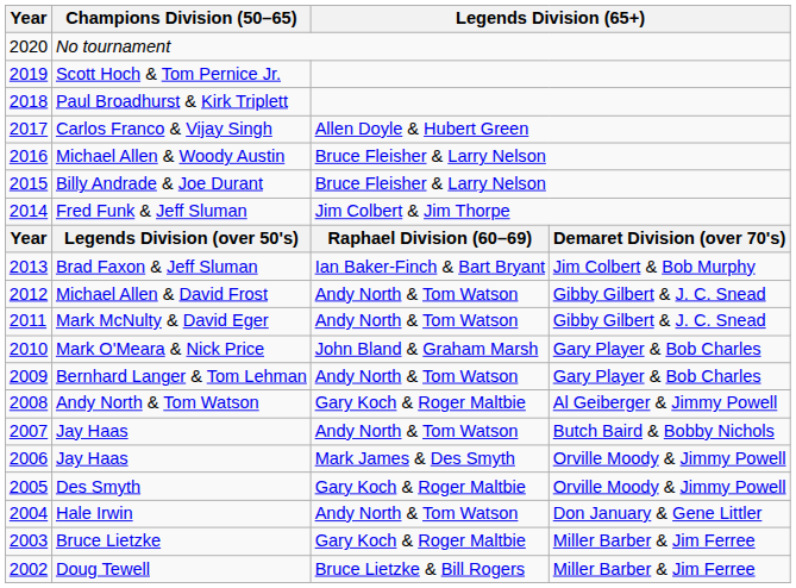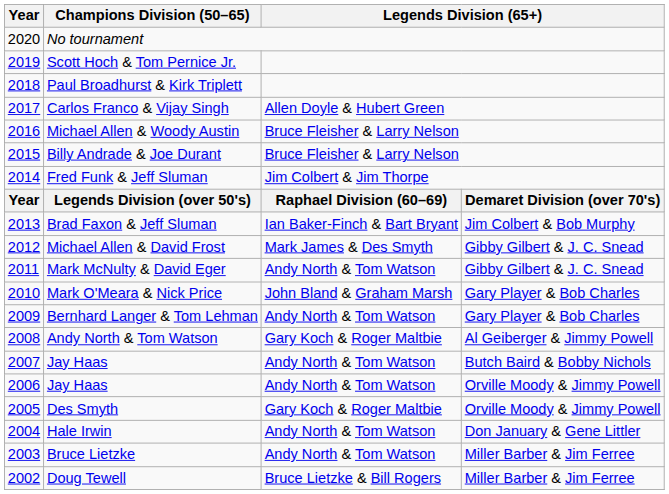Michael Allen & David Frost | column 3: Andy North & Tom Watson -> Mark James & Des Smyth
2006 / Jay Haas | column 3: Mark James & Des Smyth -> Andy North & Tom Watson
Bruce Lietzke | column 3: Gary Koch & Roger Maltbie -> Andy North & Tom Watson
